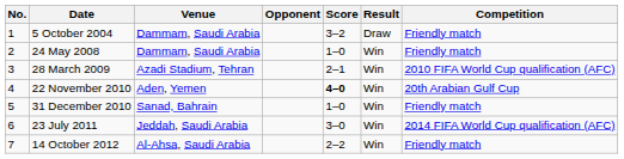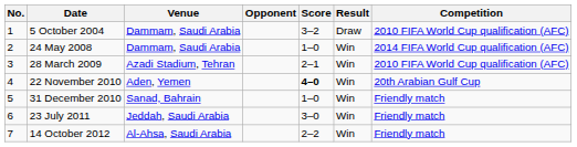5 October 2004 | Competition: Friendly match -> 2010 FIFA World Cup qualification (AFC)
24 May 2008 | Competition: Friendly match -> 2014 FIFA World Cup qualification (AFC)
23 July 2011 | Competition: 2014 FIFA World Cup qualification (AFC) -> Friendly match
